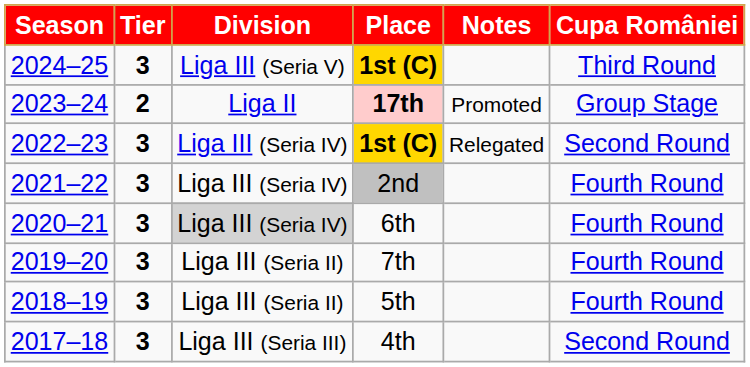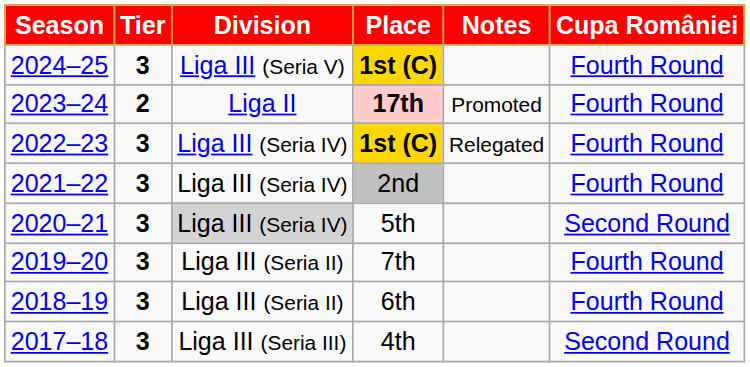2024–25 | Cupa României: Third Round -> Fourth Round
2023–24 | Cupa României: Group Stage -> Fourth Round
2022–23 | Cupa României: Second Round -> Fourth Round
2020–21 | Place: 6th -> 5th
2020–21 | Cupa României: Fourth Round -> Second Round
2018–19 | Place: 5th -> 6th
